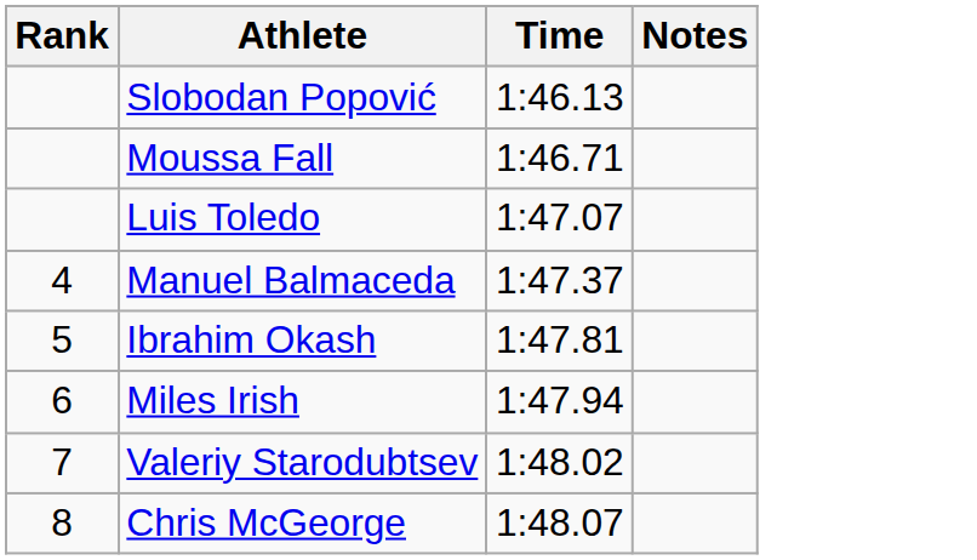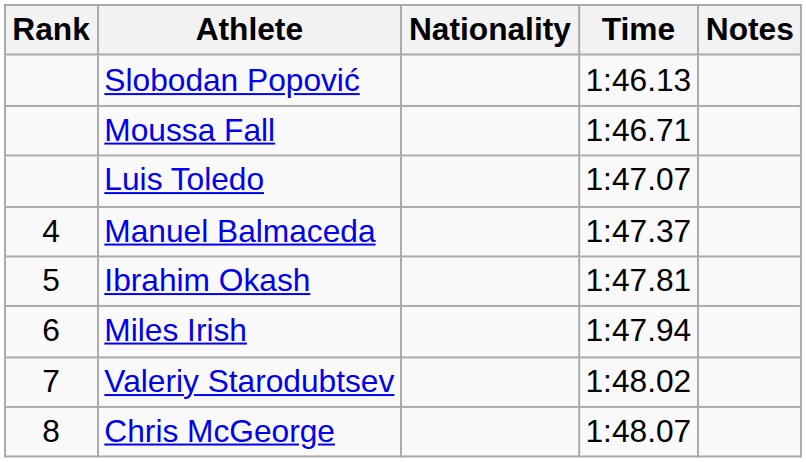+ column: Nationality
